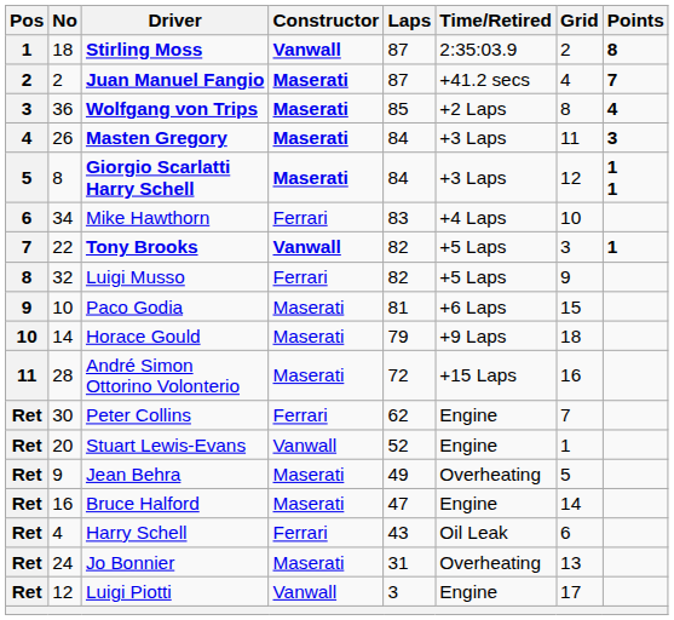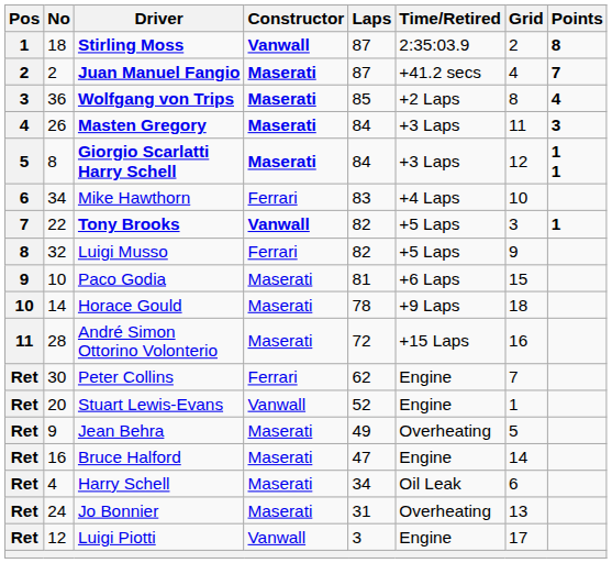Horace Gould | Laps: 79 -> 78
Harry Schell | Constructor: Ferrari -> Maserati
Harry Schell | Laps: 43 -> 34
